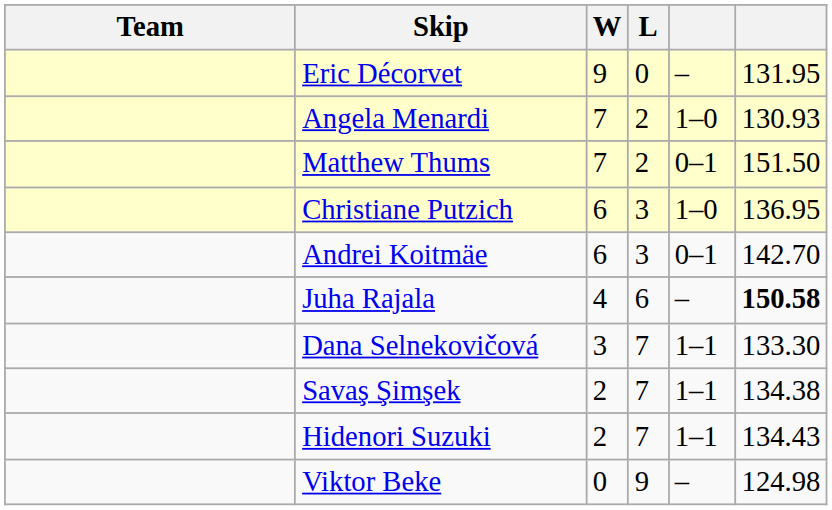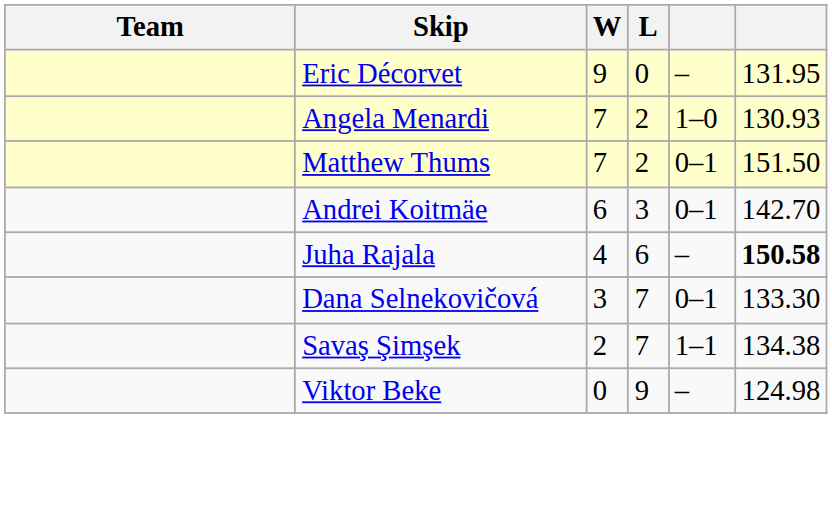- row: Christiane Putzich | 6 | 3 | 1–0 | 136.95
Dana Selnekovičová | column 5: 1–1 -> 0–1
- row: Hidenori Suzuki | 2 | 7 | 1–1 | 134.43
